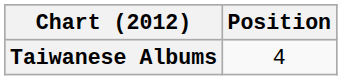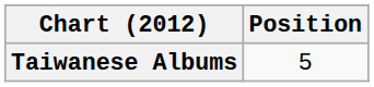Taiwanese Albums | Position: 4 -> 5
